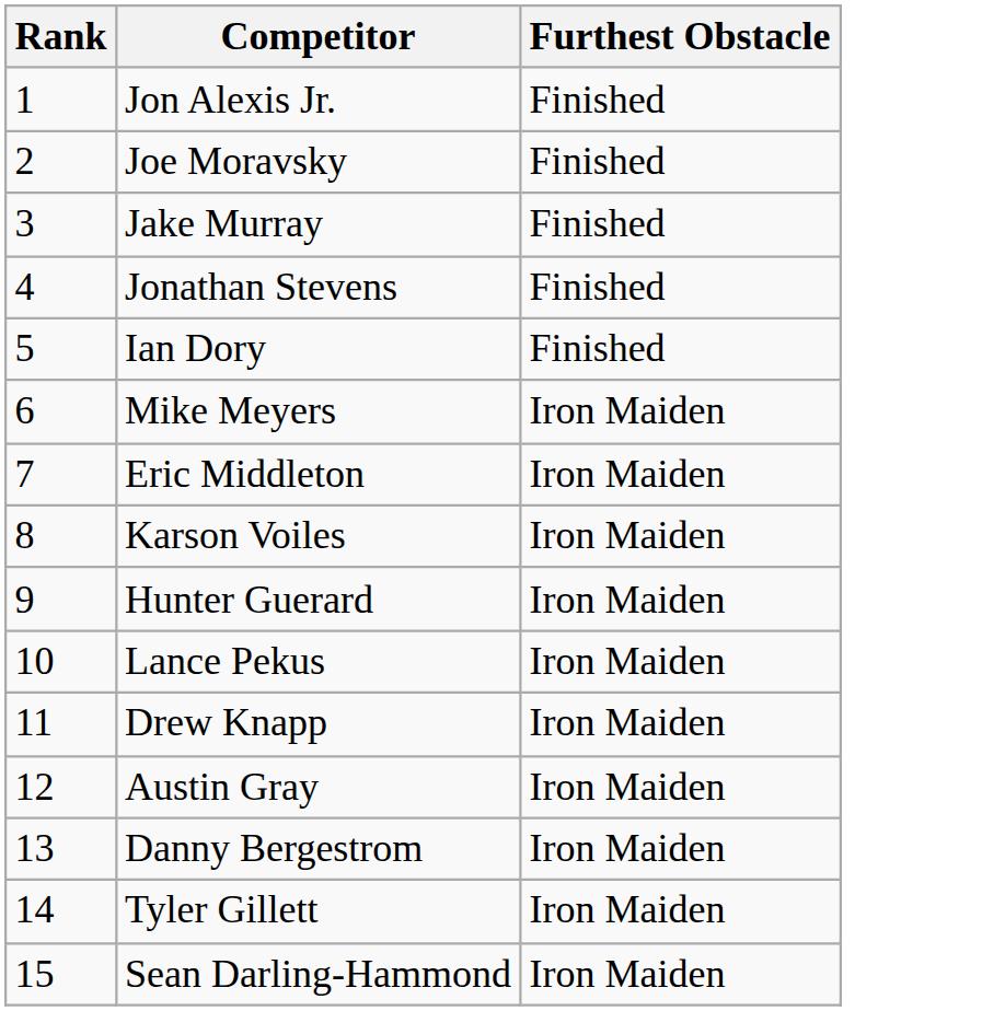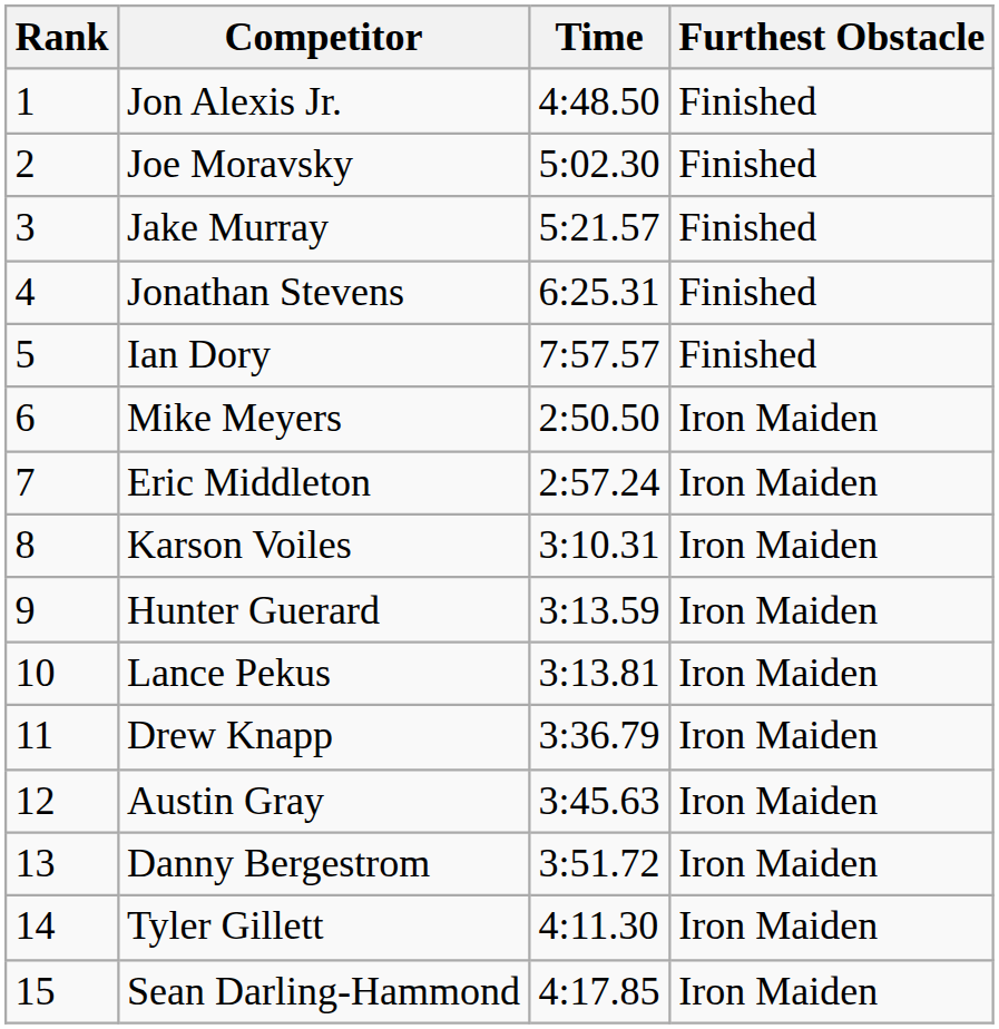+ column: Time | 4:48.50 | 5:02.30 | 5:21.57 | 6:25.31 | 7:57.57 | 2:50.50 | 2:57.24 | 3:10.31 | 3:13.59 | 3:13.81 | 3:36.79 | 3:45.63 | 3:51.72 | 4:11.30 | 4:17.85
